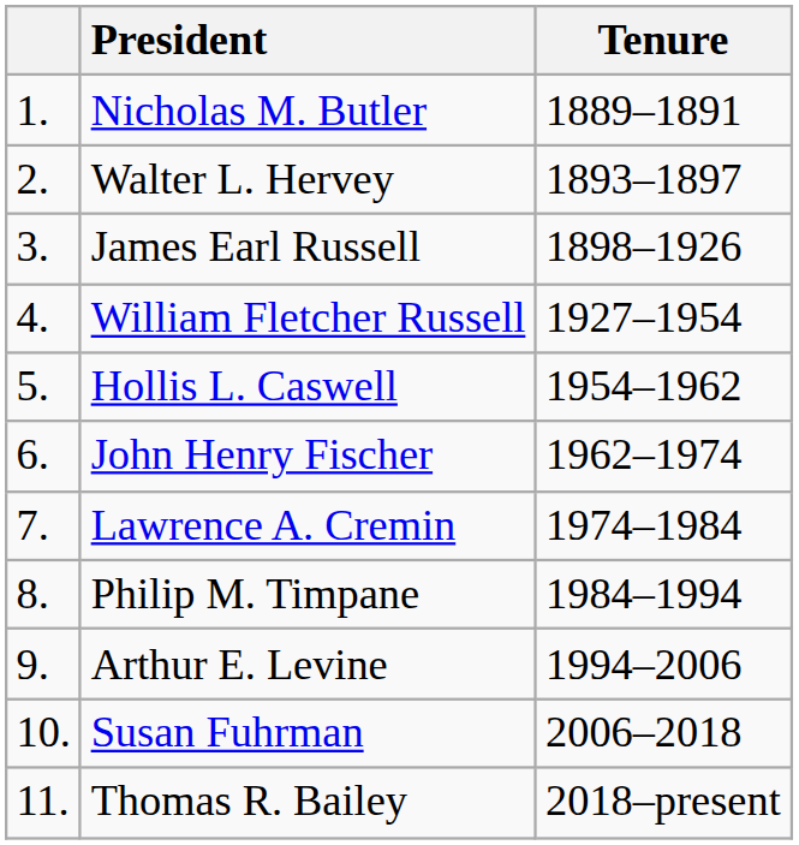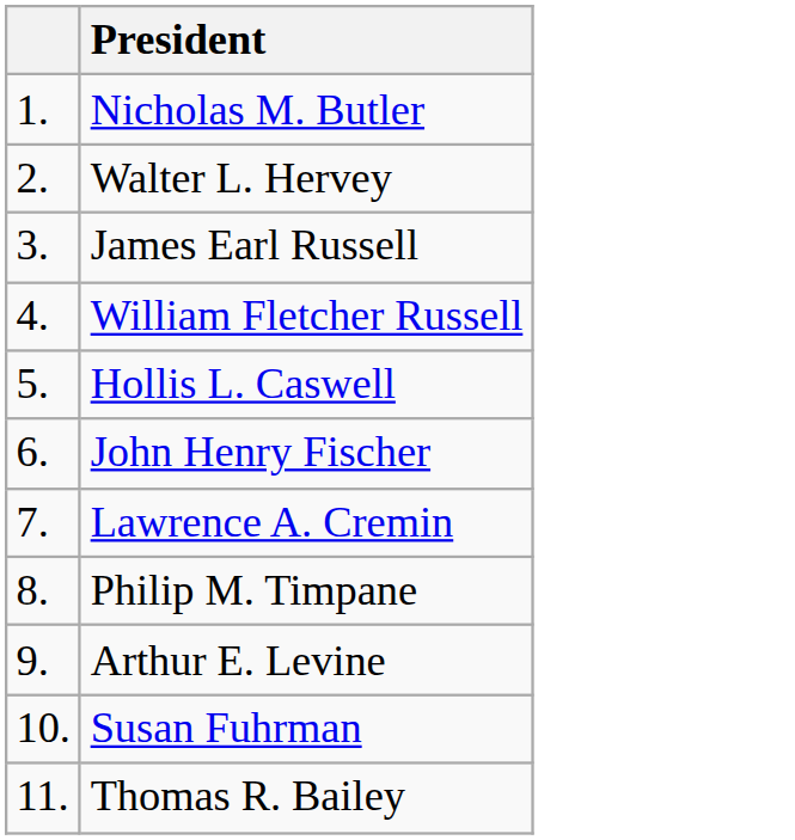- column: Tenure | 1889–1891 | 1893–1897 | 1898–1926 | 1927–1954 | 1954–1962 | 1962–1974 | 1974–1984 | 1984–1994 | 1994–2006 | 2006–2018 | 2018–present
